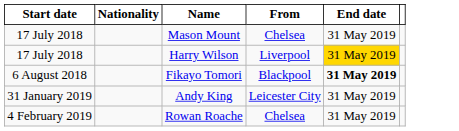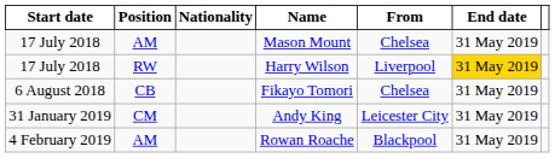+ column: Position | AM | RW | CB | CM | AM
Fikayo Tomori | From: Blackpool -> Chelsea
Fikayo Tomori | End date: bold -> normal
Rowan Roache | From: Chelsea -> Blackpool
